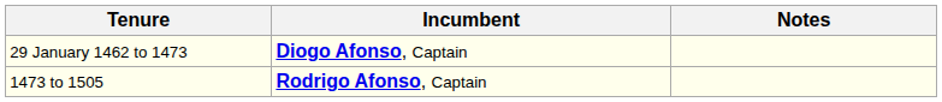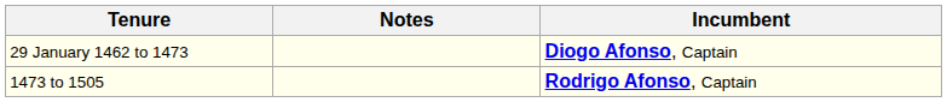columns swapped: Incumbent <-> Notes
